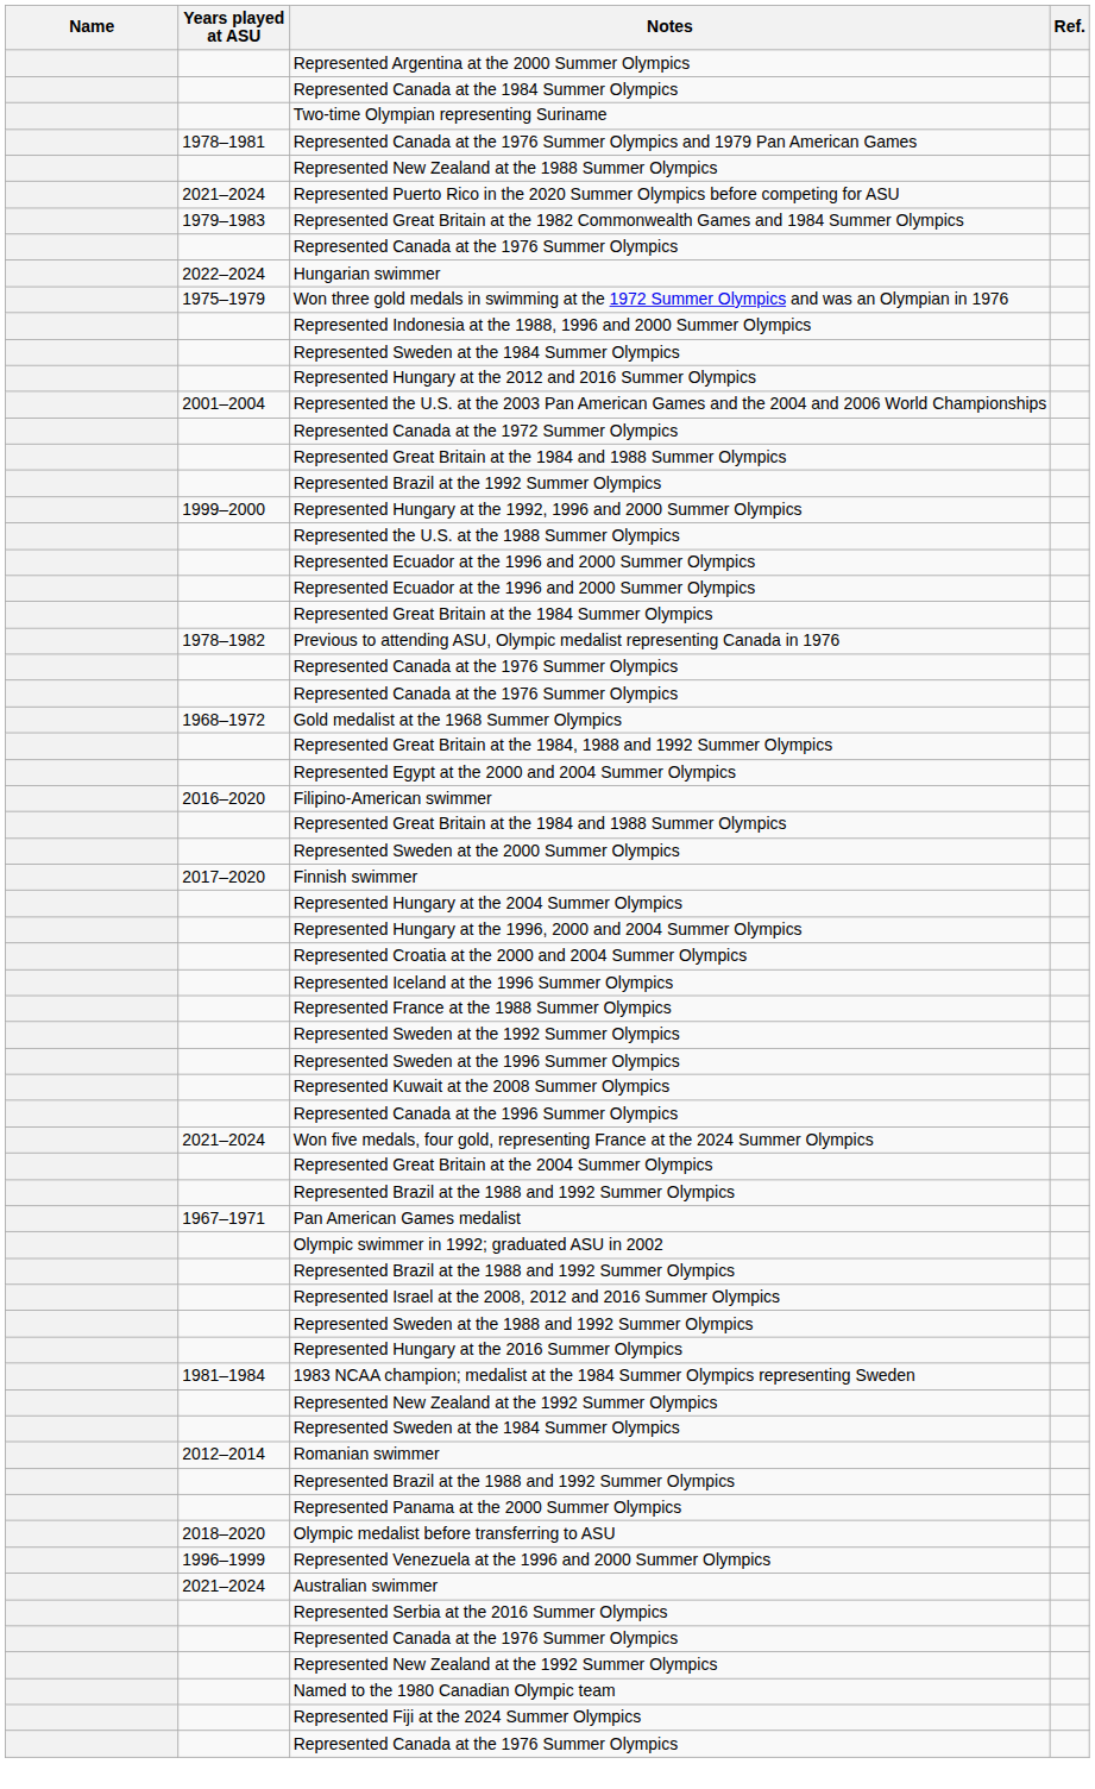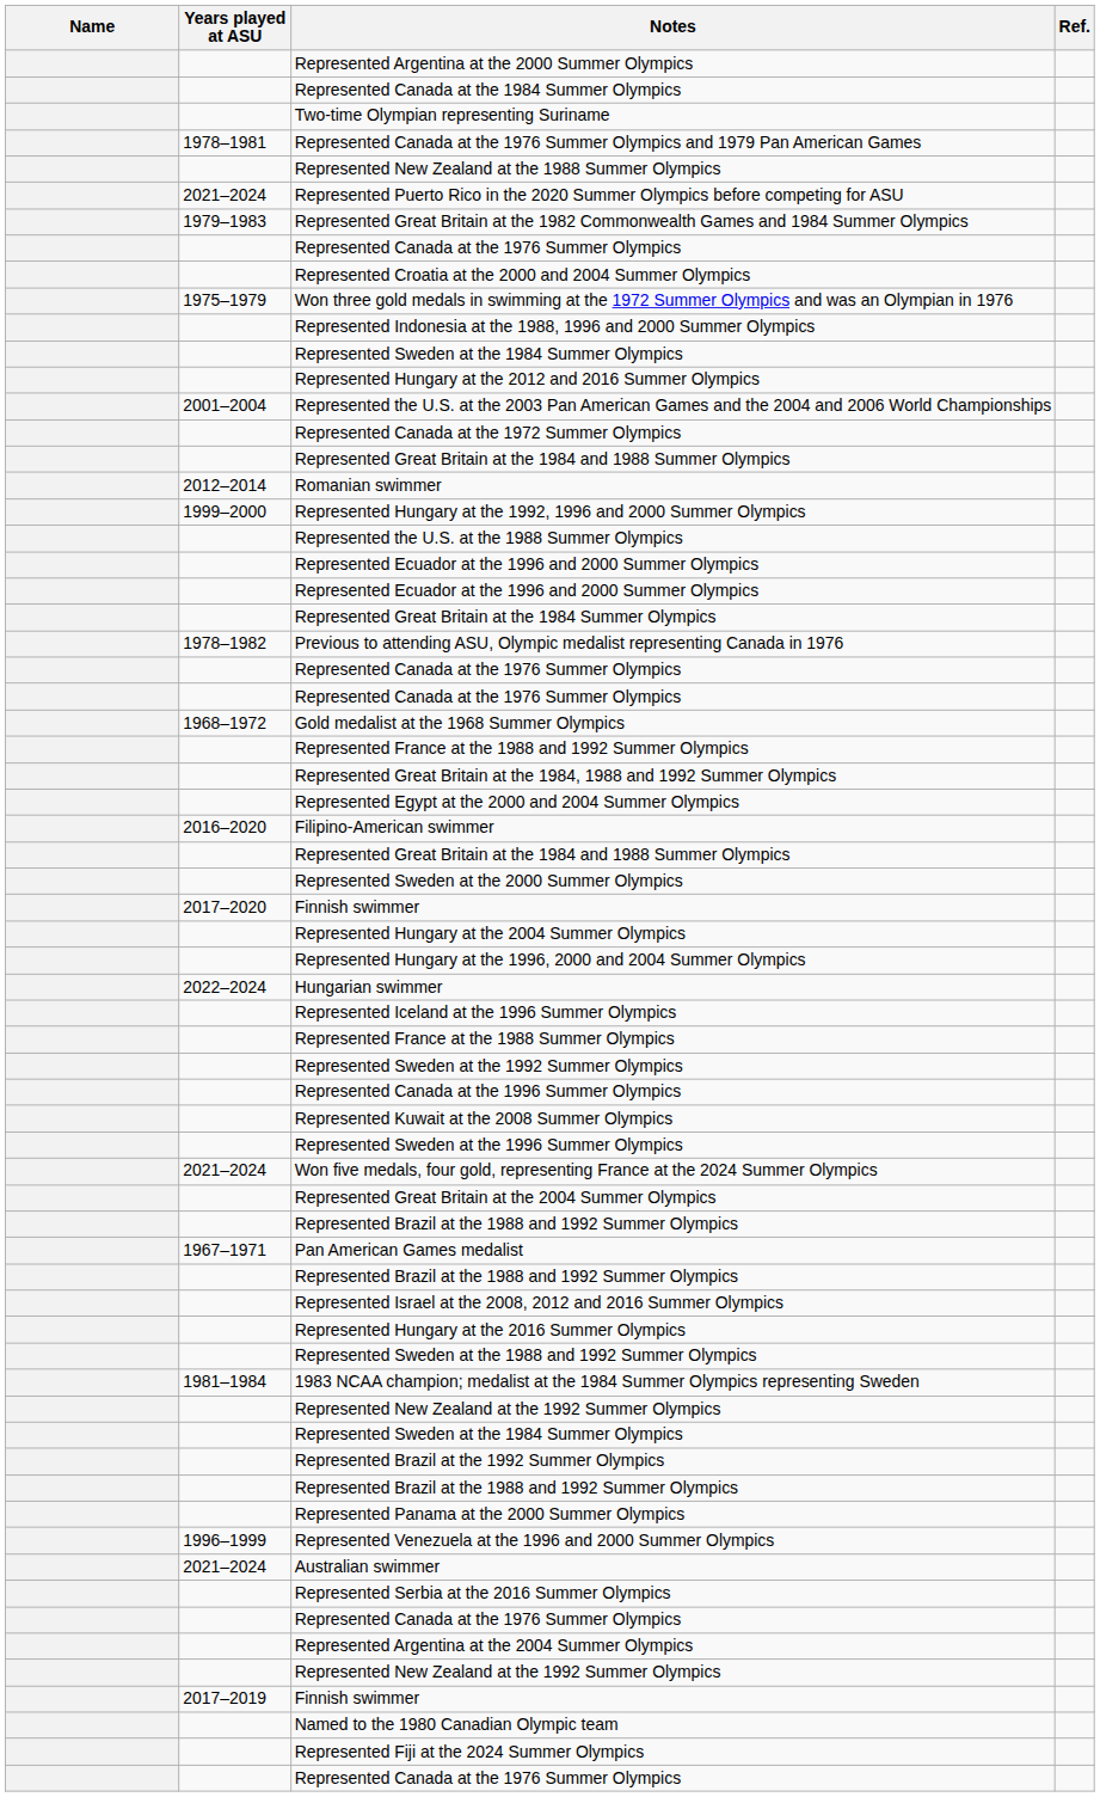rows swapped: Represented Croatia at the 2000 and 2004 Summer Olympics <-> Hungarian swimmer
rows swapped: Romanian swimmer <-> Represented Brazil at the 1992 Summer Olympics
+ row: Represented France at the 1988 and 1992 Summer Olympics
rows swapped: Represented Sweden at the 1996 Summer Olympics <-> Represented Canada at the 1996 Summer Olympics
- row: Olympic swimmer in 1992; graduated ASU in 2002
rows swapped: Represented Sweden at the 1988 and 1992 Summer Olympics <-> Represented Hungary at the 2016 Summer Olympics
- row: 2018–2020 | Olympic medalist before transferring to ASU
+ row: Represented Argentina at the 2004 Summer Olympics
+ row: 2017–2019 | Finnish swimmer
